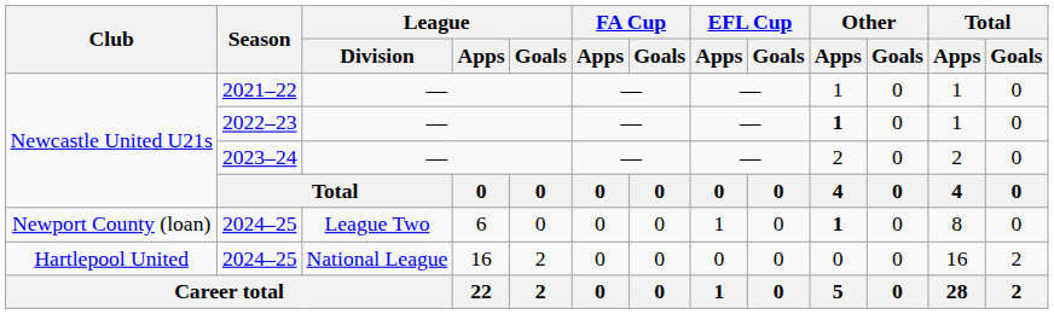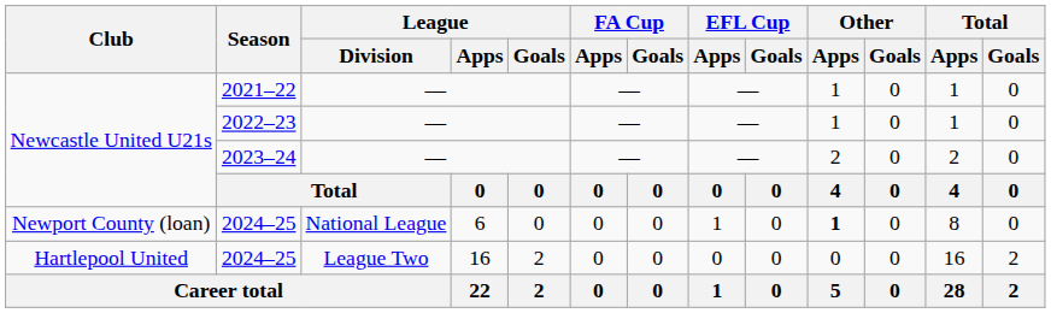2022–23 | Other / Apps: bold -> normal
Newport County (loan) / 2024–25 | League / Division: League Two -> National League
Hartlepool United / 2024–25 | League / Division: National League -> League Two
